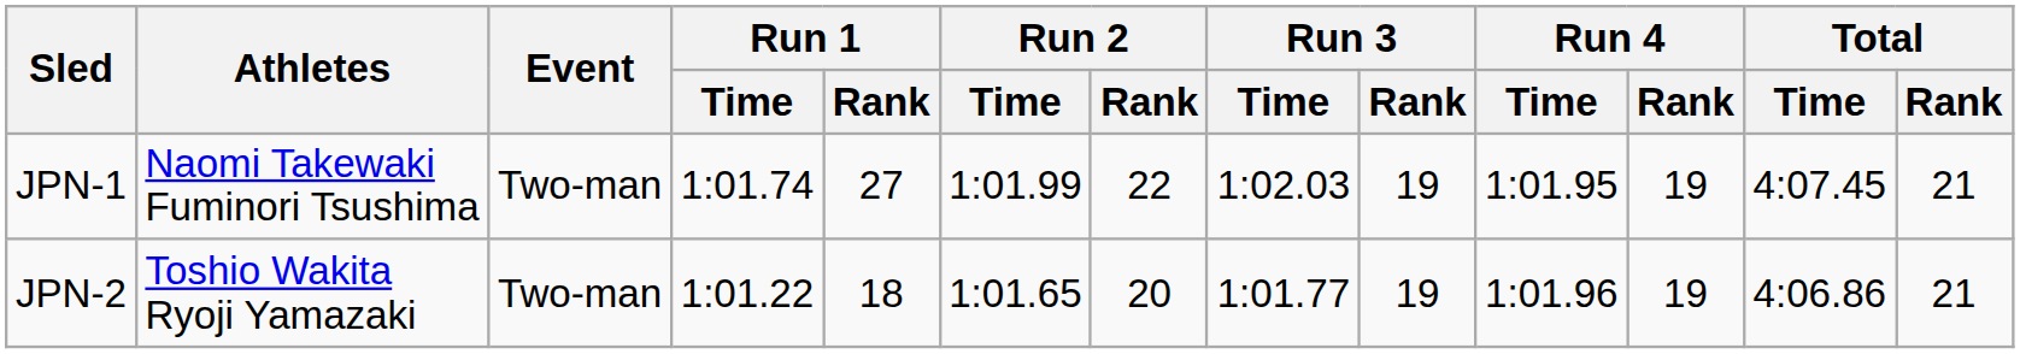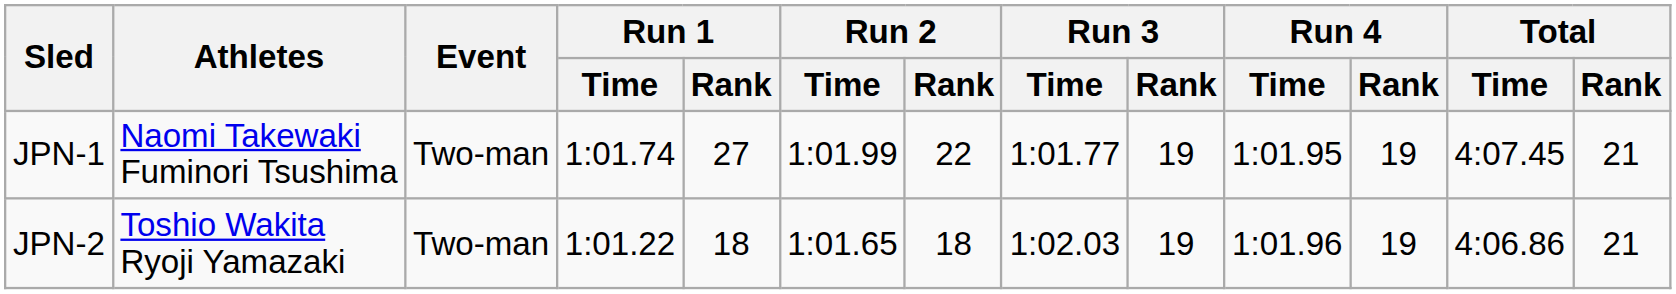JPN-1 | Run 3 / Time: 1:02.03 -> 1:01.77
JPN-2 | Run 2 / Rank: 20 -> 18
JPN-2 | Run 3 / Time: 1:01.77 -> 1:02.03
